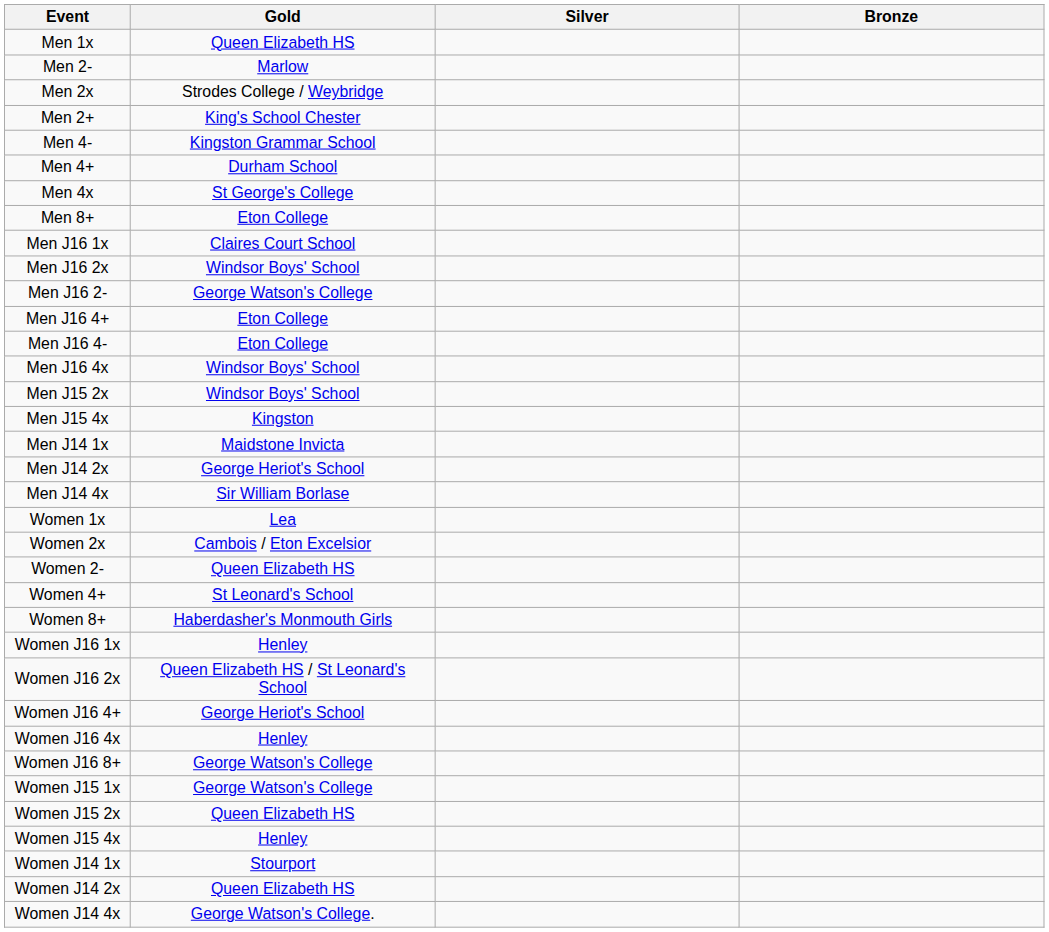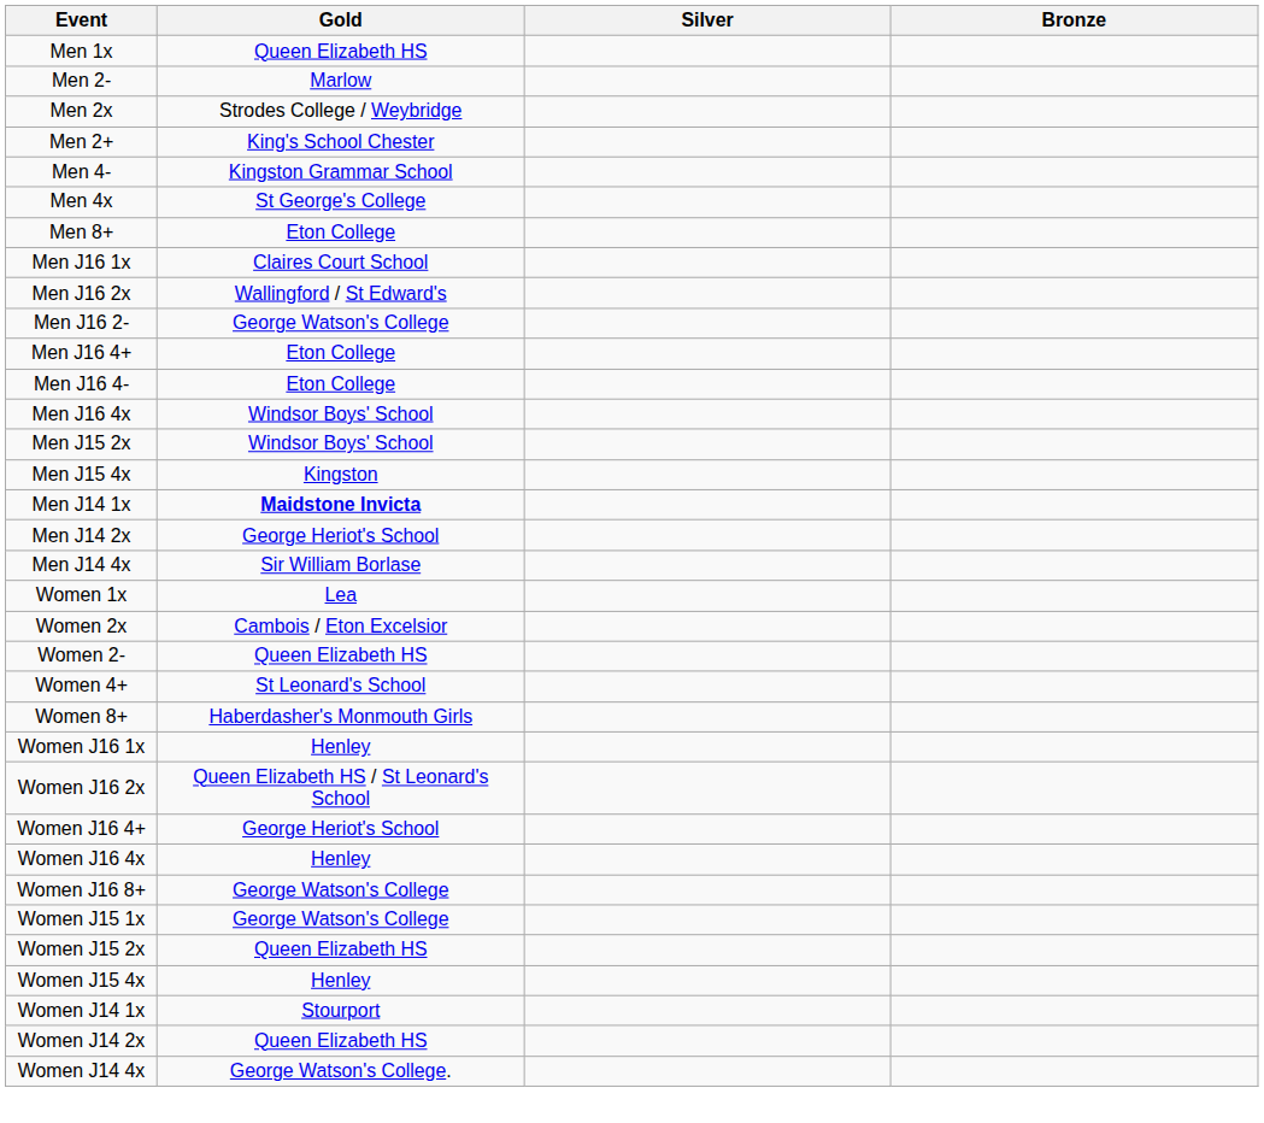- row: Men 4+ | Durham School
Men J16 2x | Gold: Windsor Boys' School -> Wallingford / St Edward's
Men J14 1x | Gold: normal -> bold
